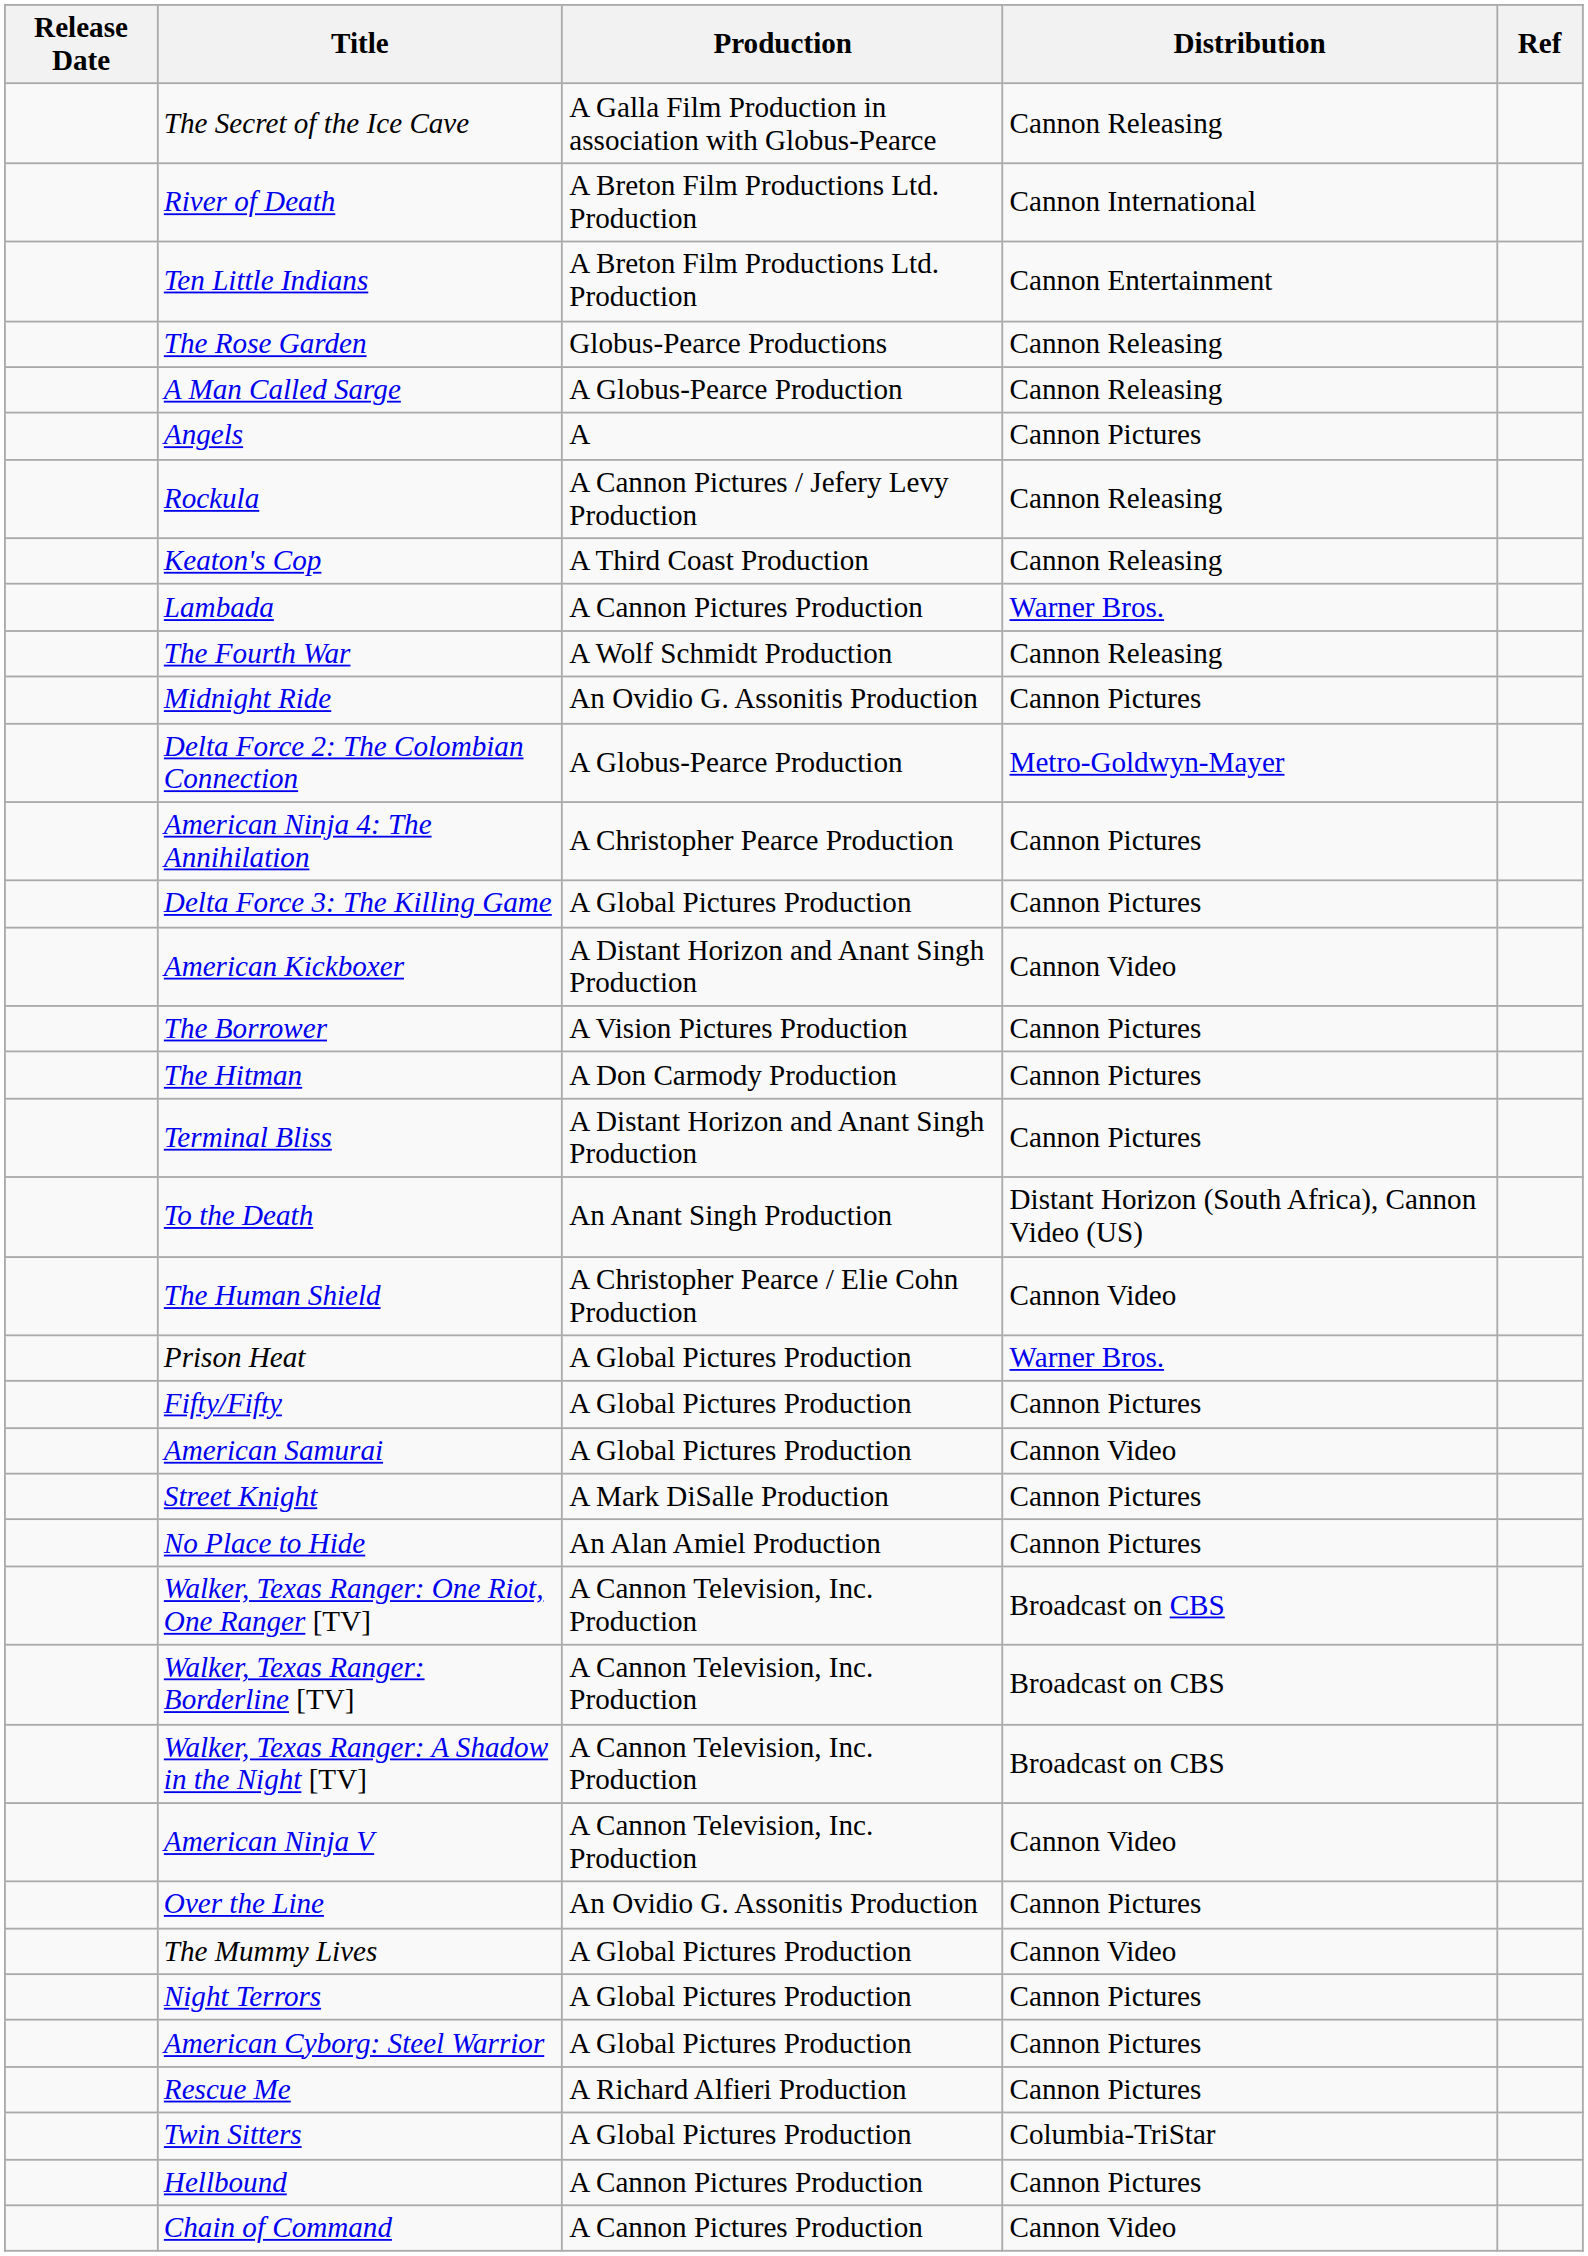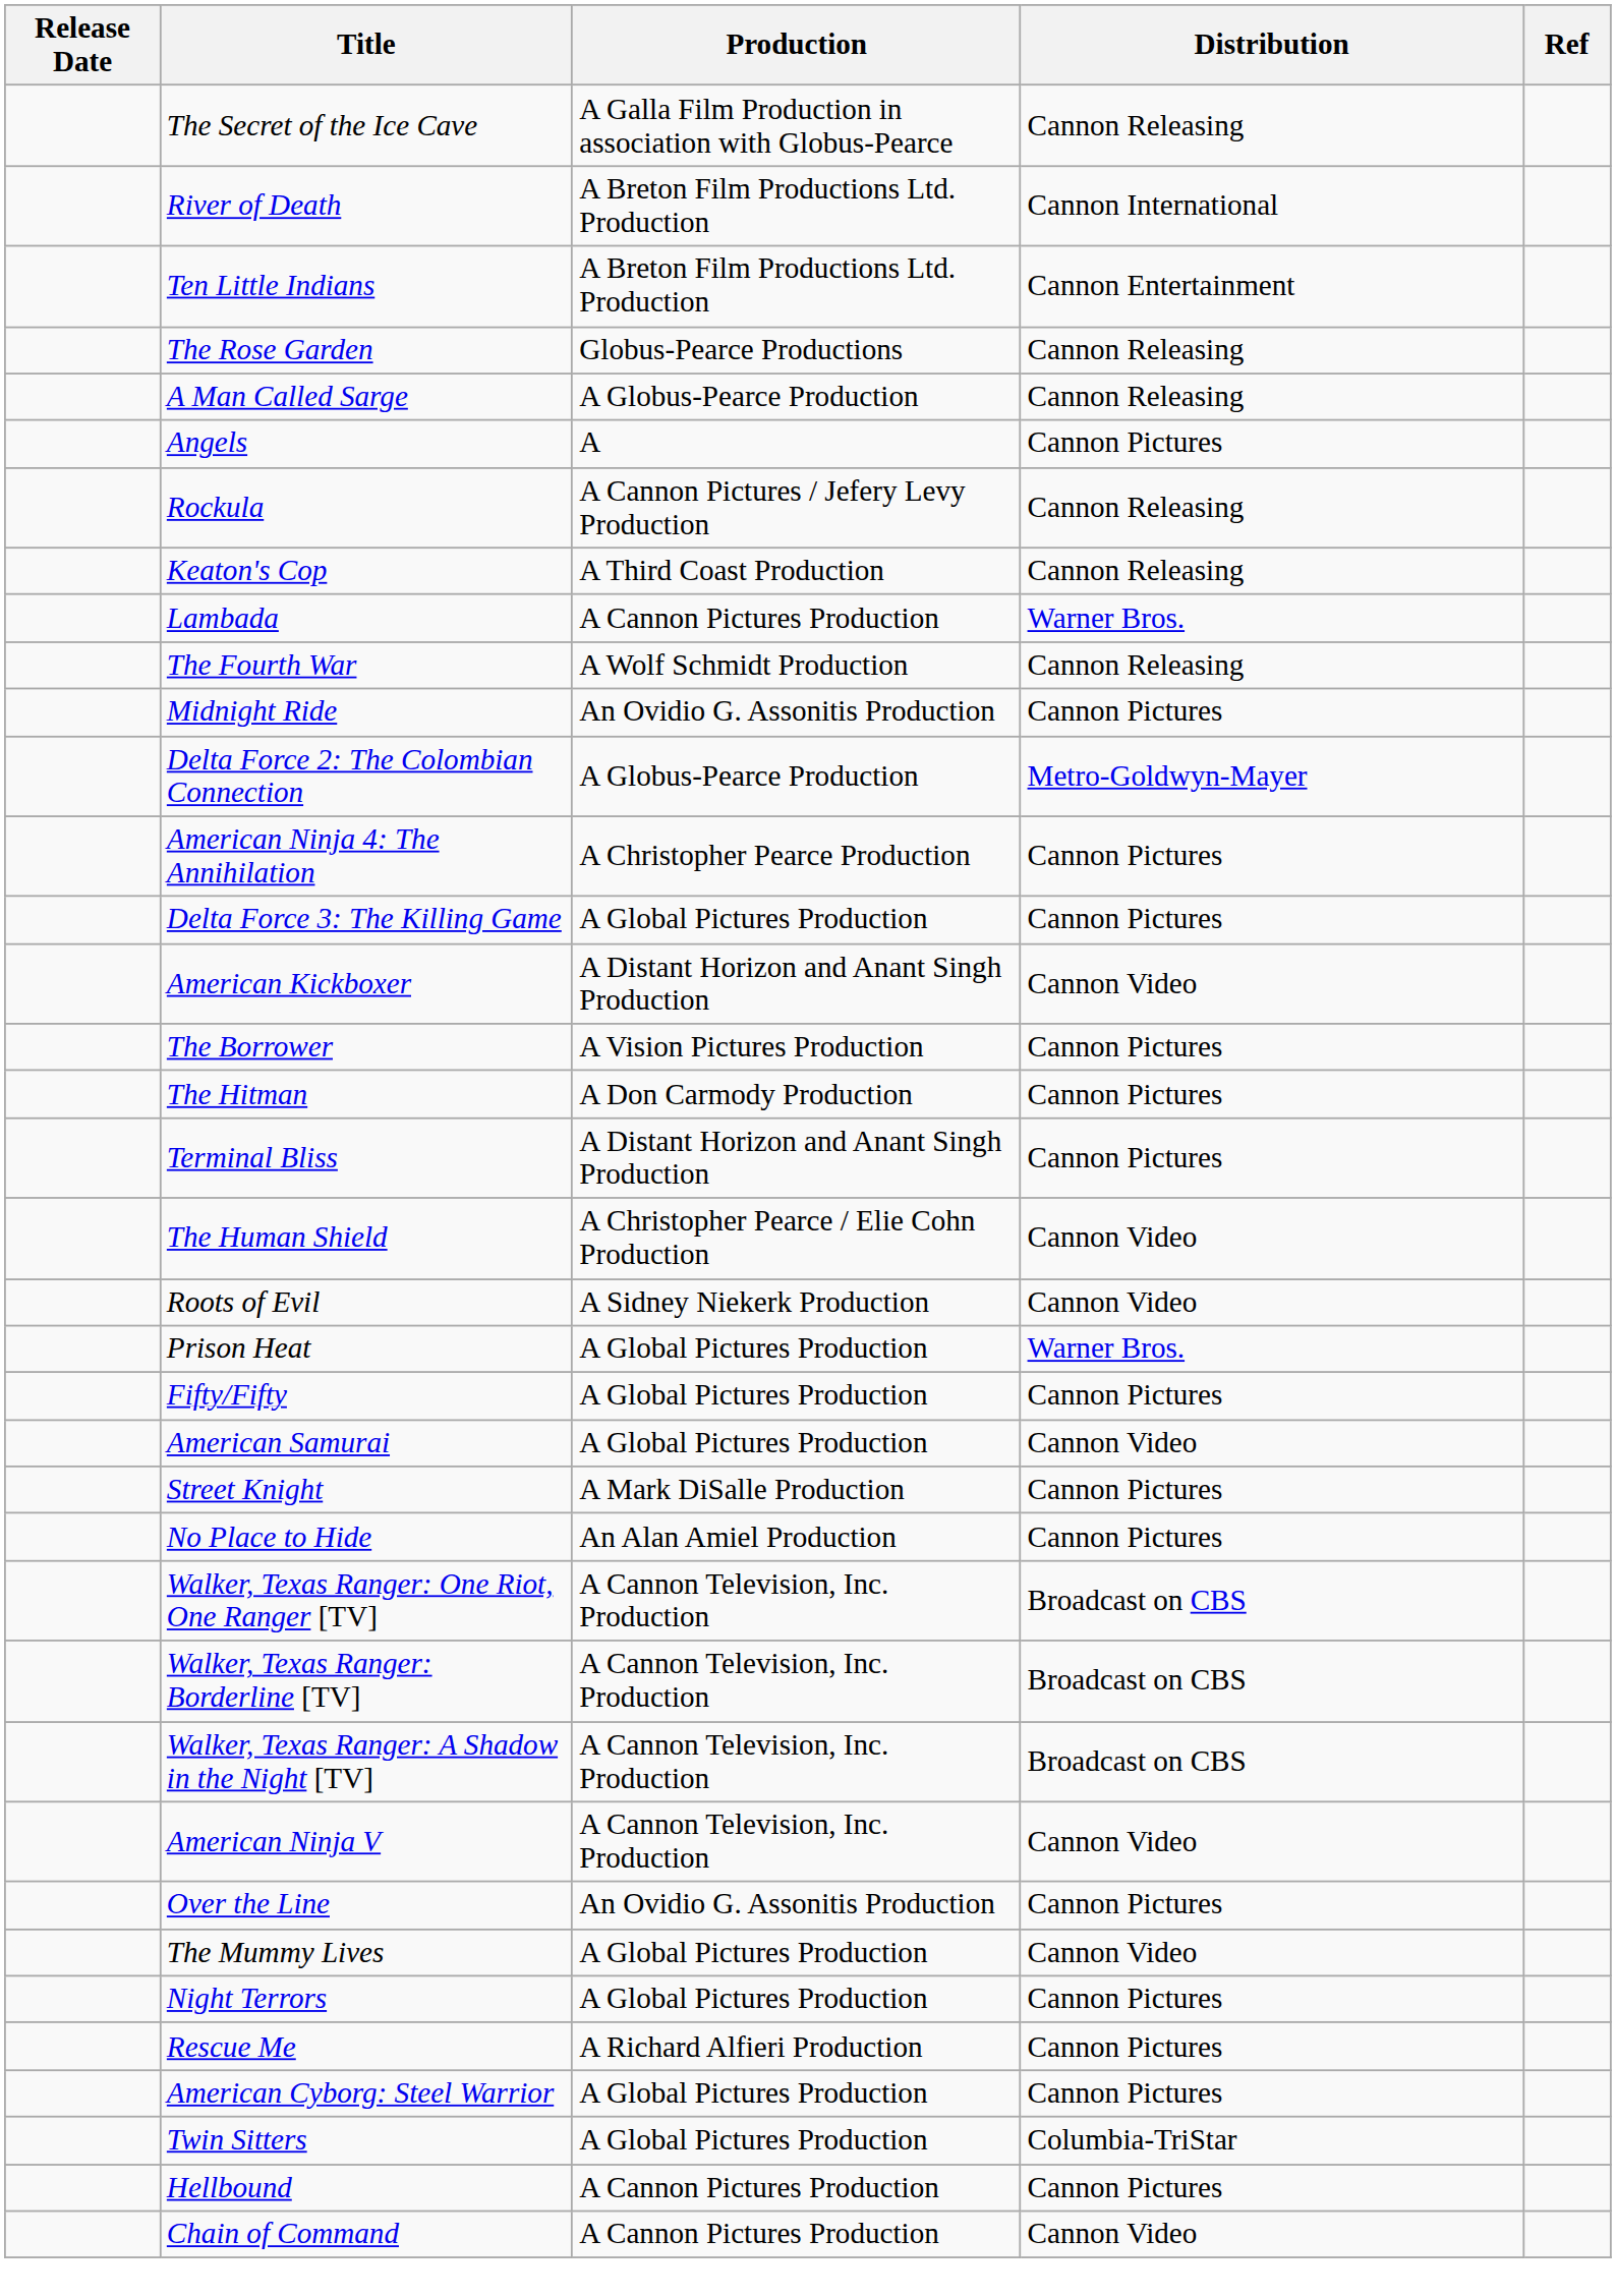- row: To the Death | An Anant Singh Production | Distant Horizon (South Africa), Cannon Video (US)
+ row: Roots of Evil | A Sidney Niekerk Production | Cannon Video
rows swapped: Rescue Me <-> American Cyborg: Steel Warrior
